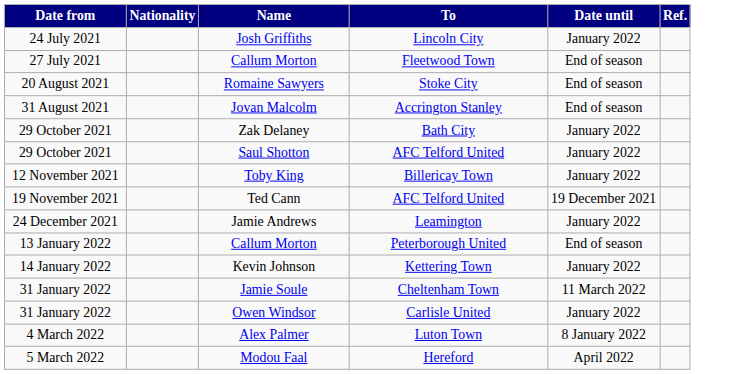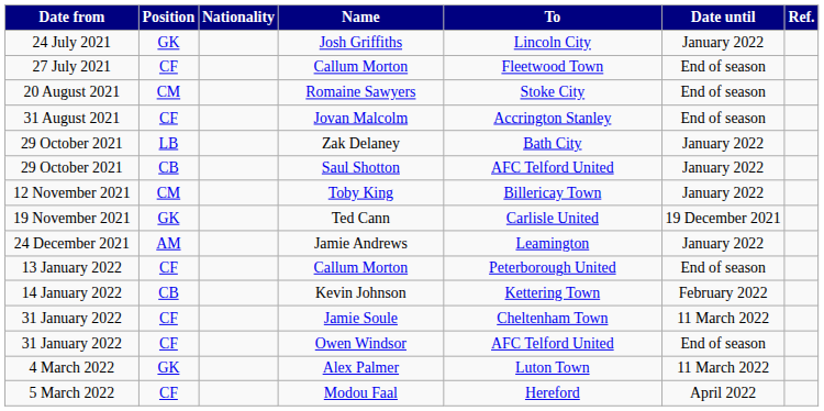+ column: Position | GK | CF | CM | CF | LB | CB | CM | GK | AM | CF | CB | CF | CF | GK | CF
Ted Cann | To: AFC Telford United -> Carlisle United
Kevin Johnson | Date until: January 2022 -> February 2022
Owen Windsor | To: Carlisle United -> AFC Telford United
Owen Windsor | Date until: January 2022 -> End of season
Alex Palmer | Date until: 8 January 2022 -> 11 March 2022
